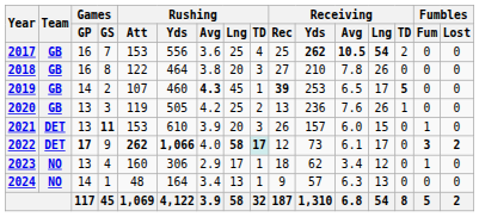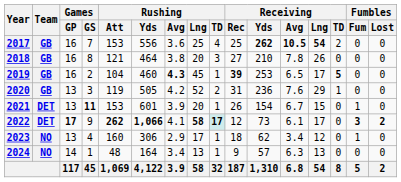2018 | Rushing / Att: 122 -> 121
2019 | Games / GP: 14 -> 16
2019 | Rushing / Att: 107 -> 104
2020 | Rushing / Lng: 25 -> 52
2020 | Receiving / Rec: 13 -> 31
2020 | Receiving / Lng: 26 -> 29
2021 | Rushing / Yds: 610 -> 601
2021 | Rushing / TD: 3 -> 1
2021 | Receiving / Yds: 157 -> 154
2021 | Receiving / Avg: 6.0 -> 6.7
2022 | Rushing / Avg: 4.0 -> 4.1
